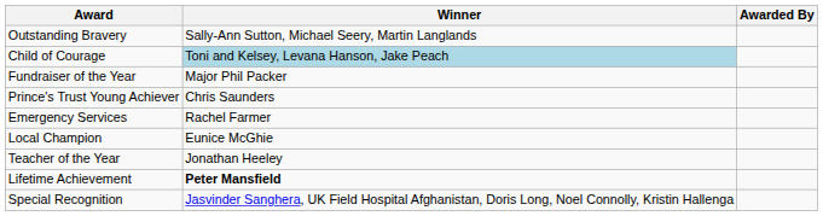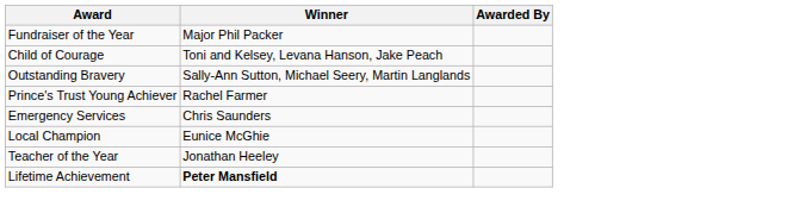rows swapped: Outstanding Bravery <-> Fundraiser of the Year
Child of Courage | Winner: lightblue background -> no background
Prince's Trust Young Achiever | Winner: Chris Saunders -> Rachel Farmer
Emergency Services | Winner: Rachel Farmer -> Chris Saunders
- row: Special Recognition | Jasvinder Sanghera, UK Field Hospital Afghanistan, Doris Long, Noel Connolly, Kristin Hallenga
